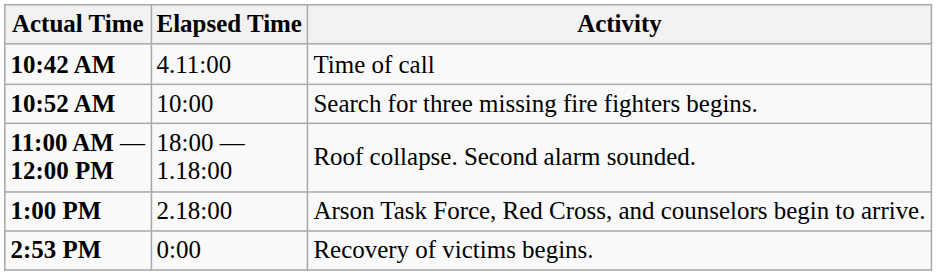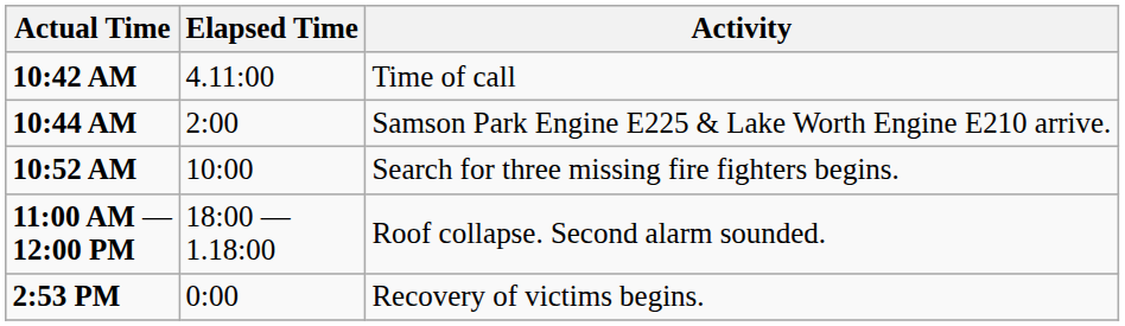+ row: 10:44 AM | 2:00 | Samson Park Engine E225 & Lake Worth Engine E210 arrive.
- row: 1:00 PM | 2.18:00 | Arson Task Force, Red Cross, and counselors begin to arrive.
